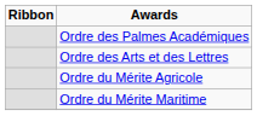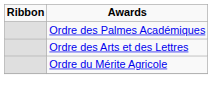- row: Ordre du Mérite Maritime
